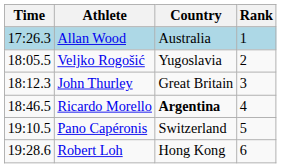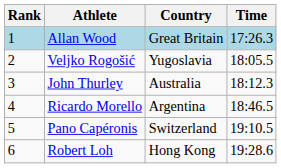columns swapped: Rank <-> Time
Allan Wood | Country: Australia -> Great Britain
John Thurley | Country: Great Britain -> Australia
Ricardo Morello | Country: bold -> normal
